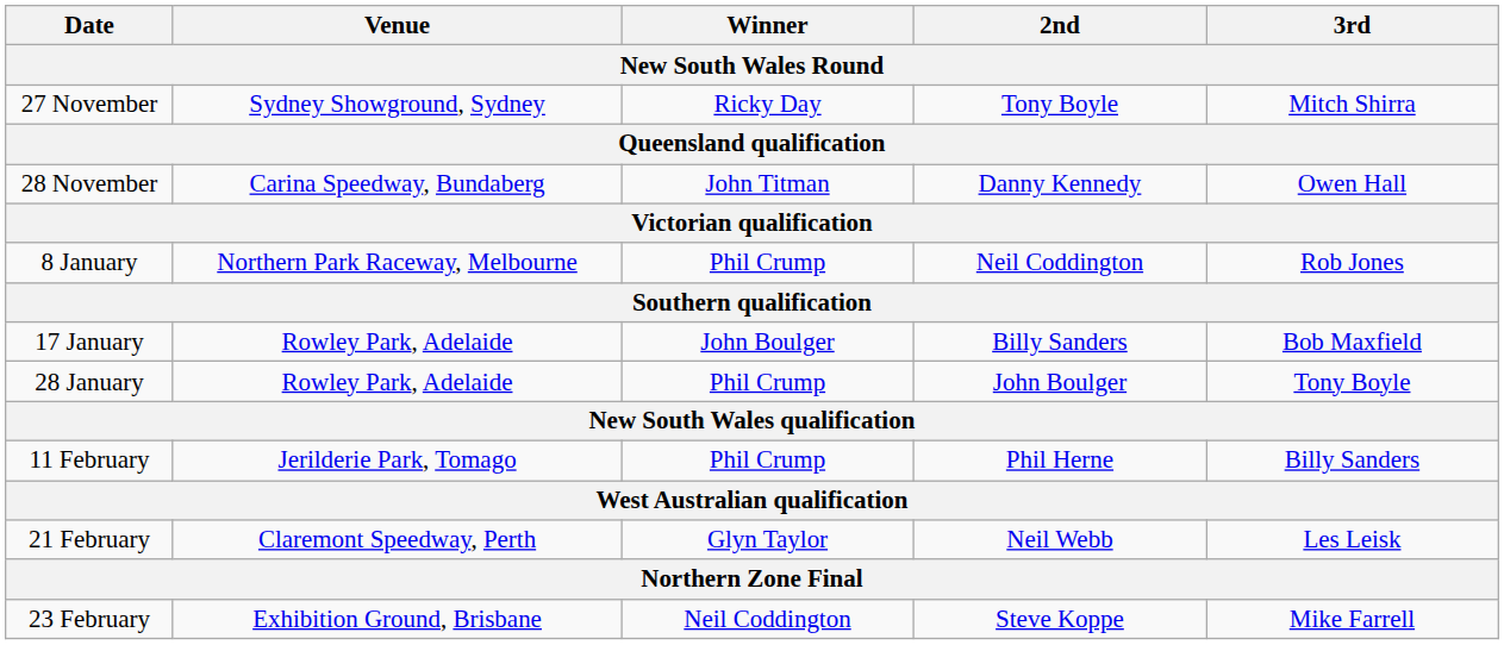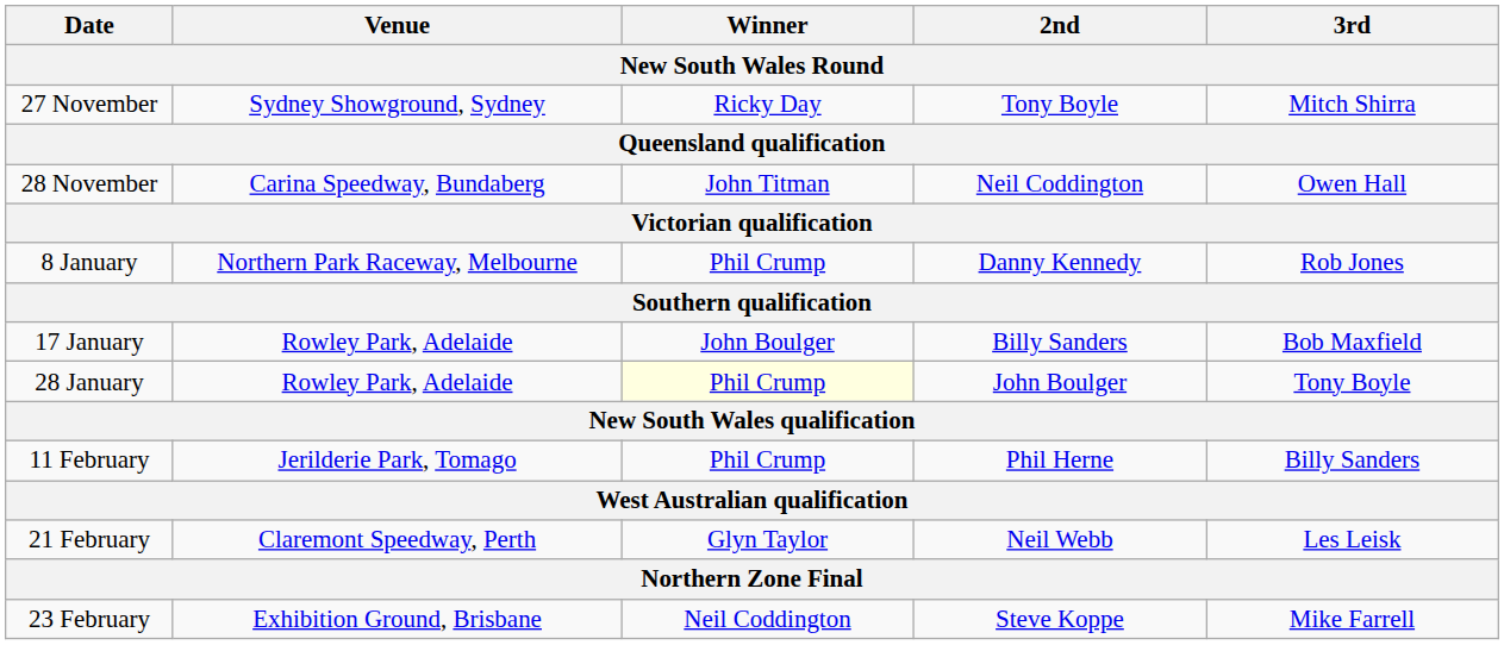28 November | 2nd: Danny Kennedy -> Neil Coddington
8 January | 2nd: Neil Coddington -> Danny Kennedy
28 January | Winner: no background -> lightyellow background
